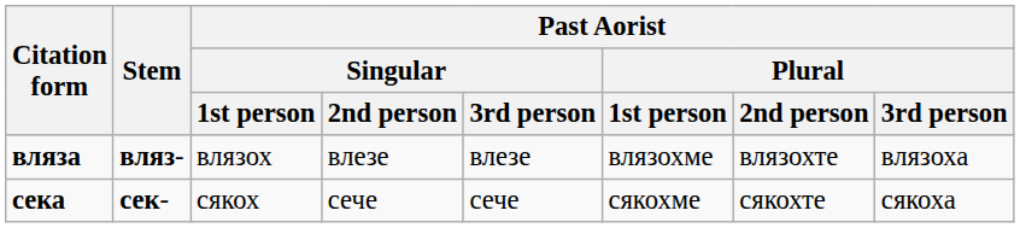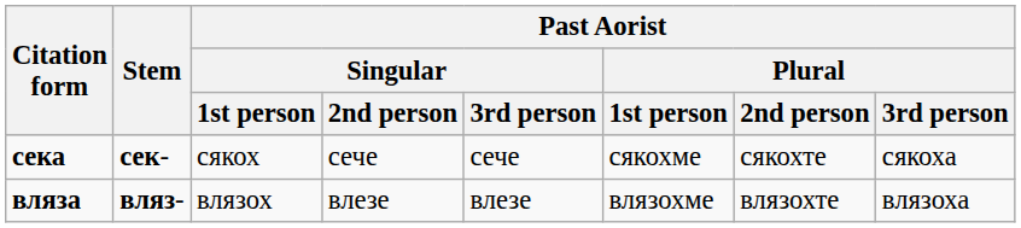rows swapped: вляза <-> сека
